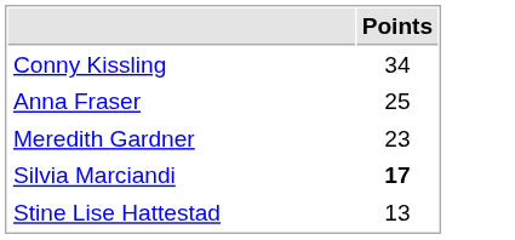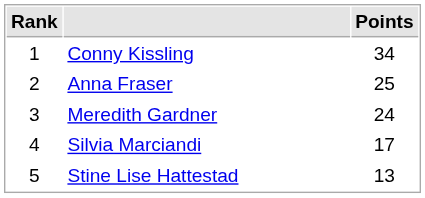+ column: Rank | 1 | 2 | 3 | 4 | 5
Meredith Gardner | Points: 23 -> 24
Silvia Marciandi | Points: bold -> normal
